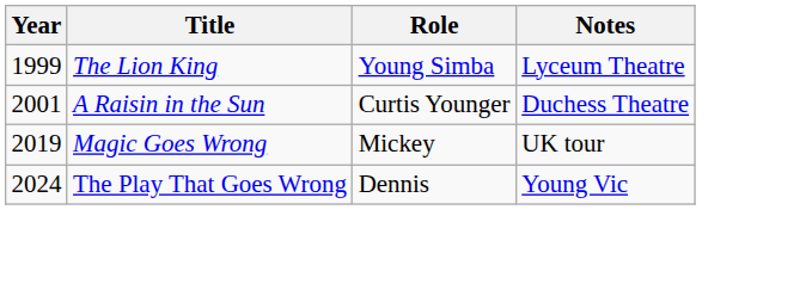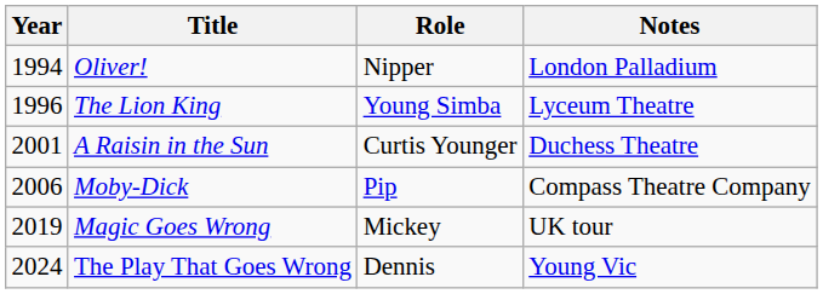+ row: 1994 | Oliver! | Nipper | London Palladium
The Lion King | Year: 1999 -> 1996
+ row: 2006 | Moby-Dick | Pip | Compass Theatre Company
